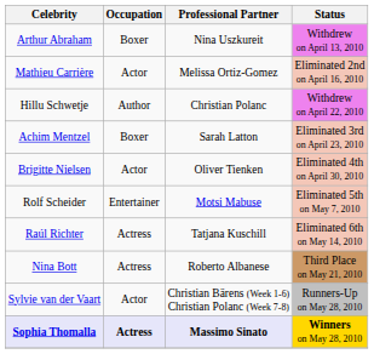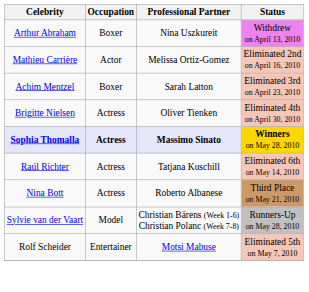- row: Hillu Schwetje | Author | Christian Polanc | Withdrew on April 22, 2010
Brigitte Nielsen | Occupation: Actor -> Actress
rows swapped: Rolf Scheider <-> Sophia Thomalla
Sylvie van der Vaart | Occupation: Actor -> Model
